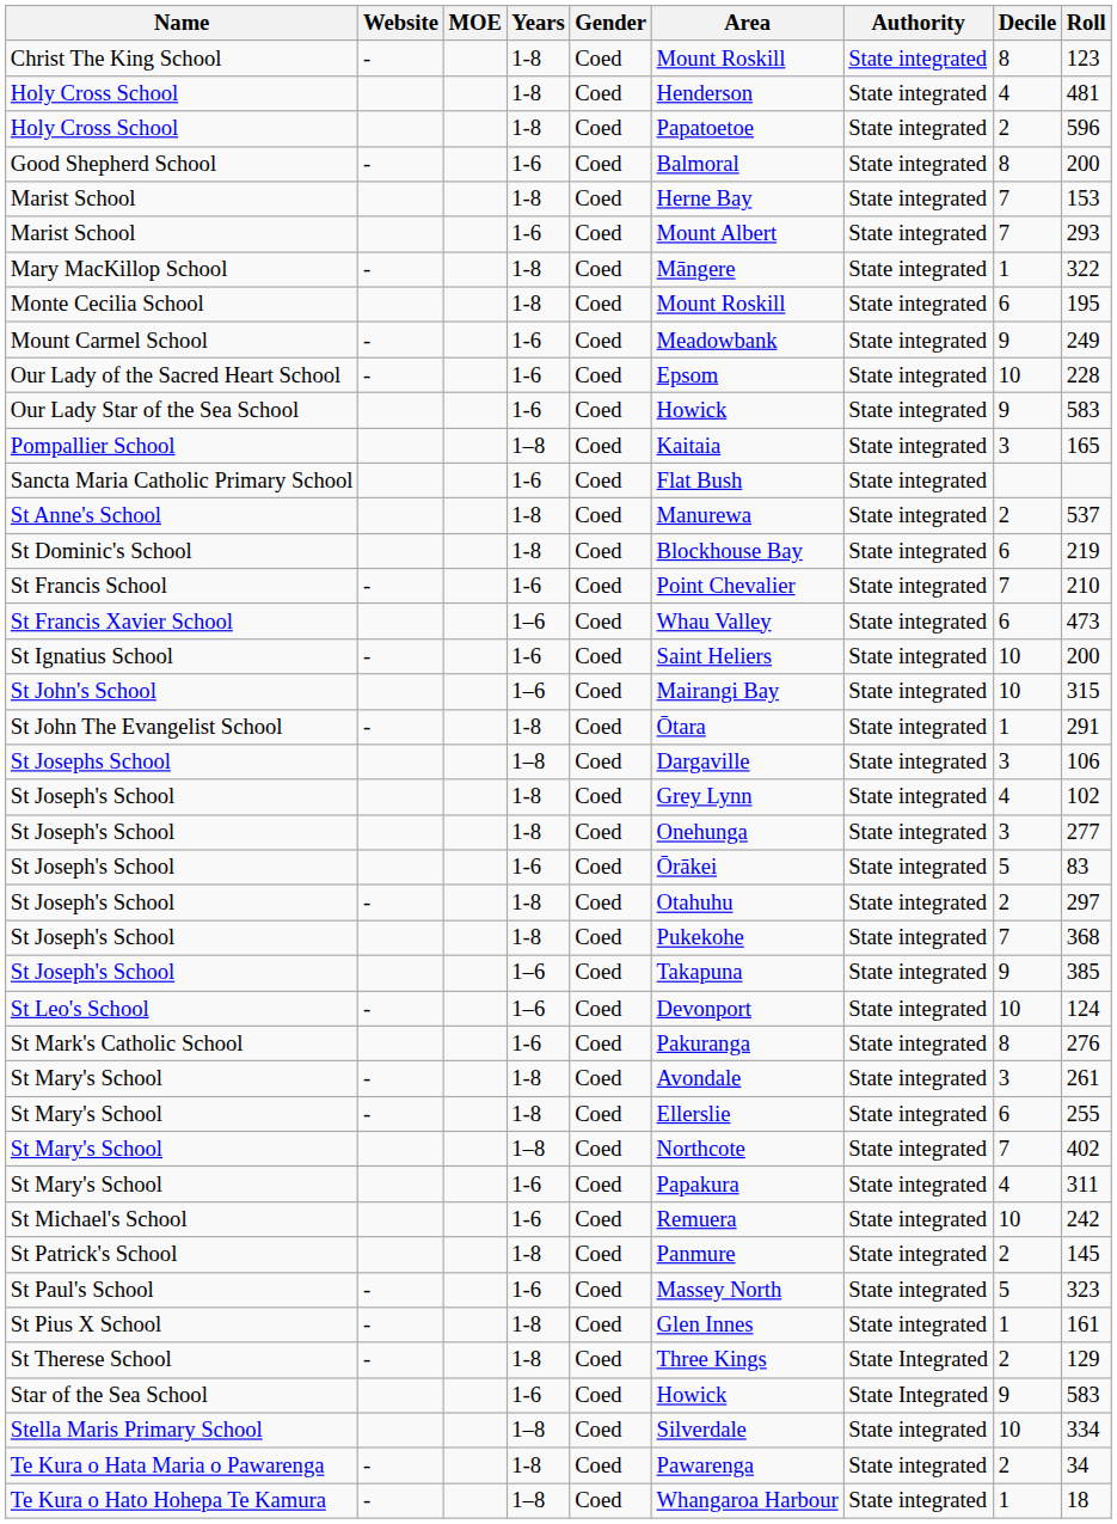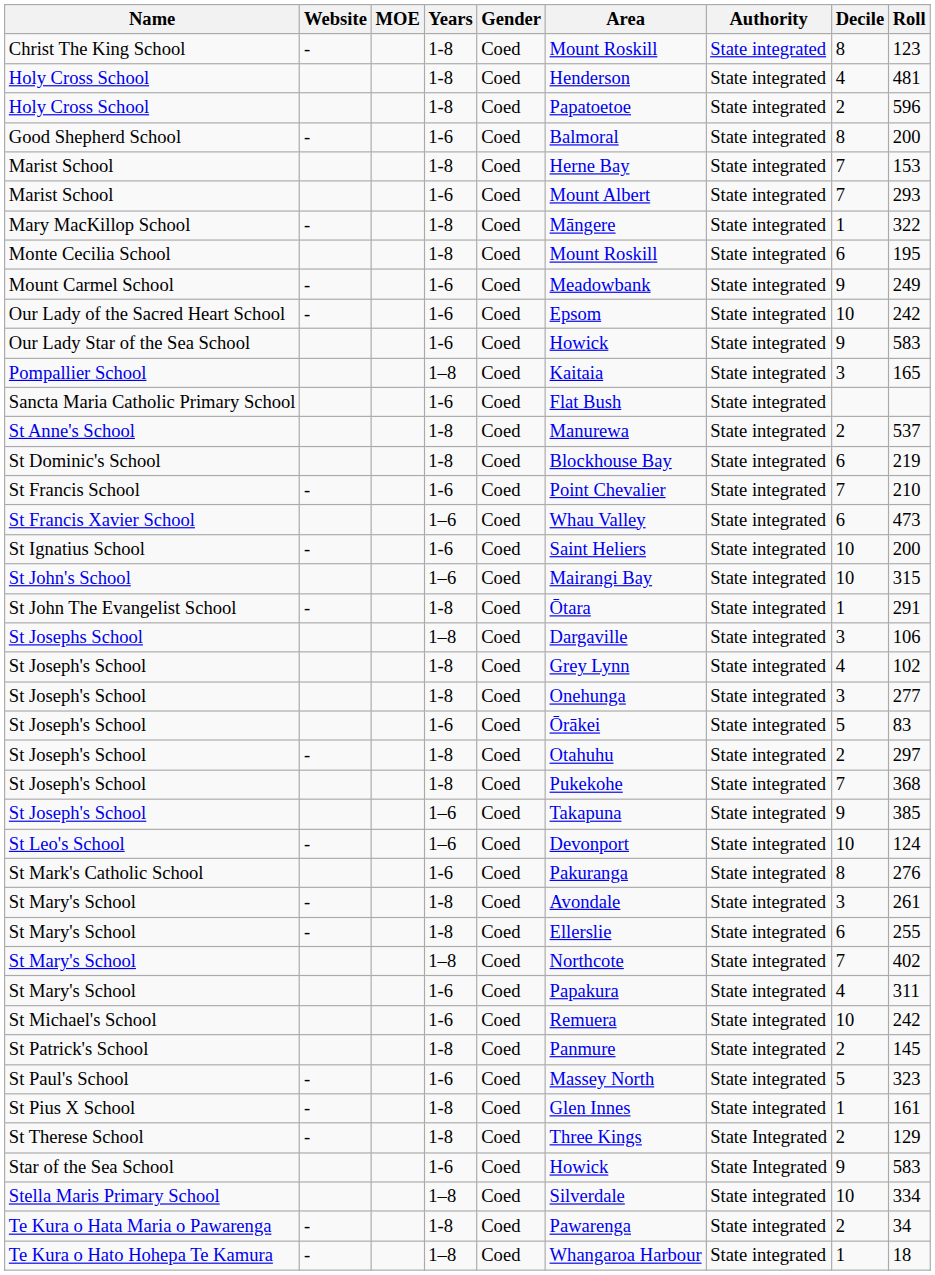Our Lady of the Sacred Heart School | Roll: 228 -> 242
